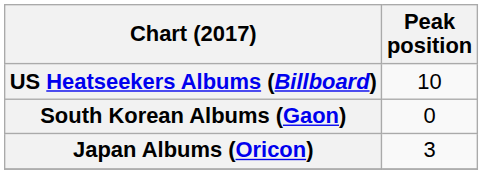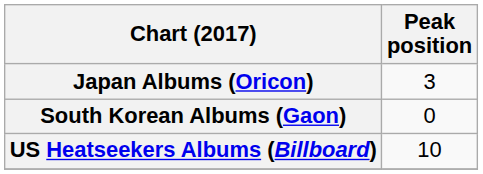rows swapped: Japan Albums (Oricon) <-> US Heatseekers Albums (Billboard)
